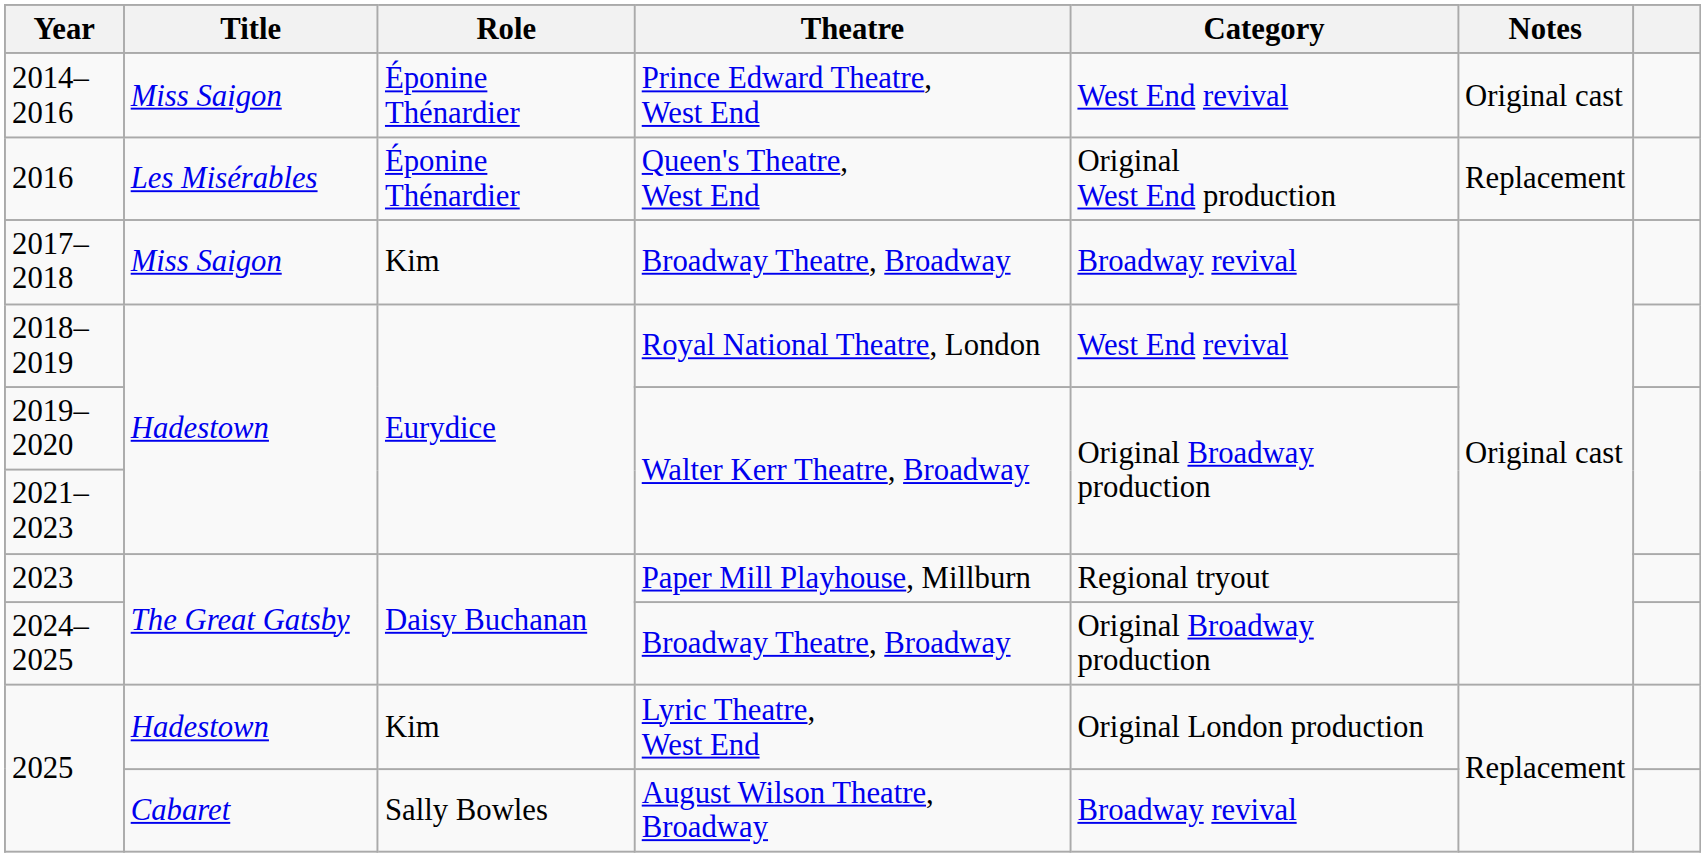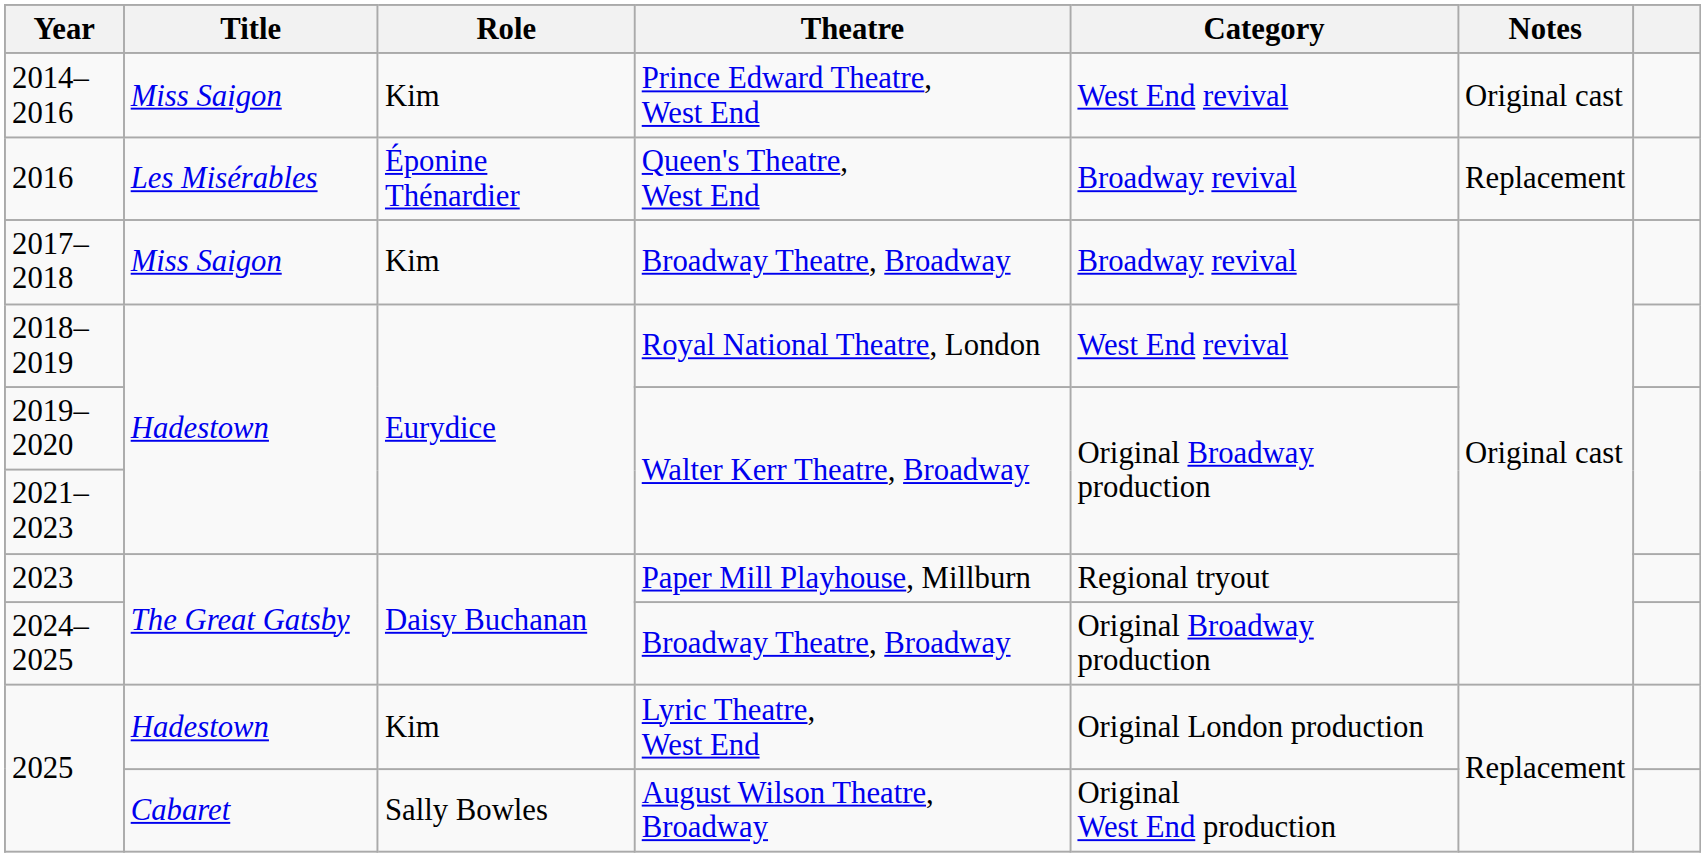2014–2016 | Role: Éponine Thénardier -> Kim
2016 | Category: Original West End production -> Broadway revival
2025 / August Wilson Theatre, Broadway | Category: Broadway revival -> Original West End production
